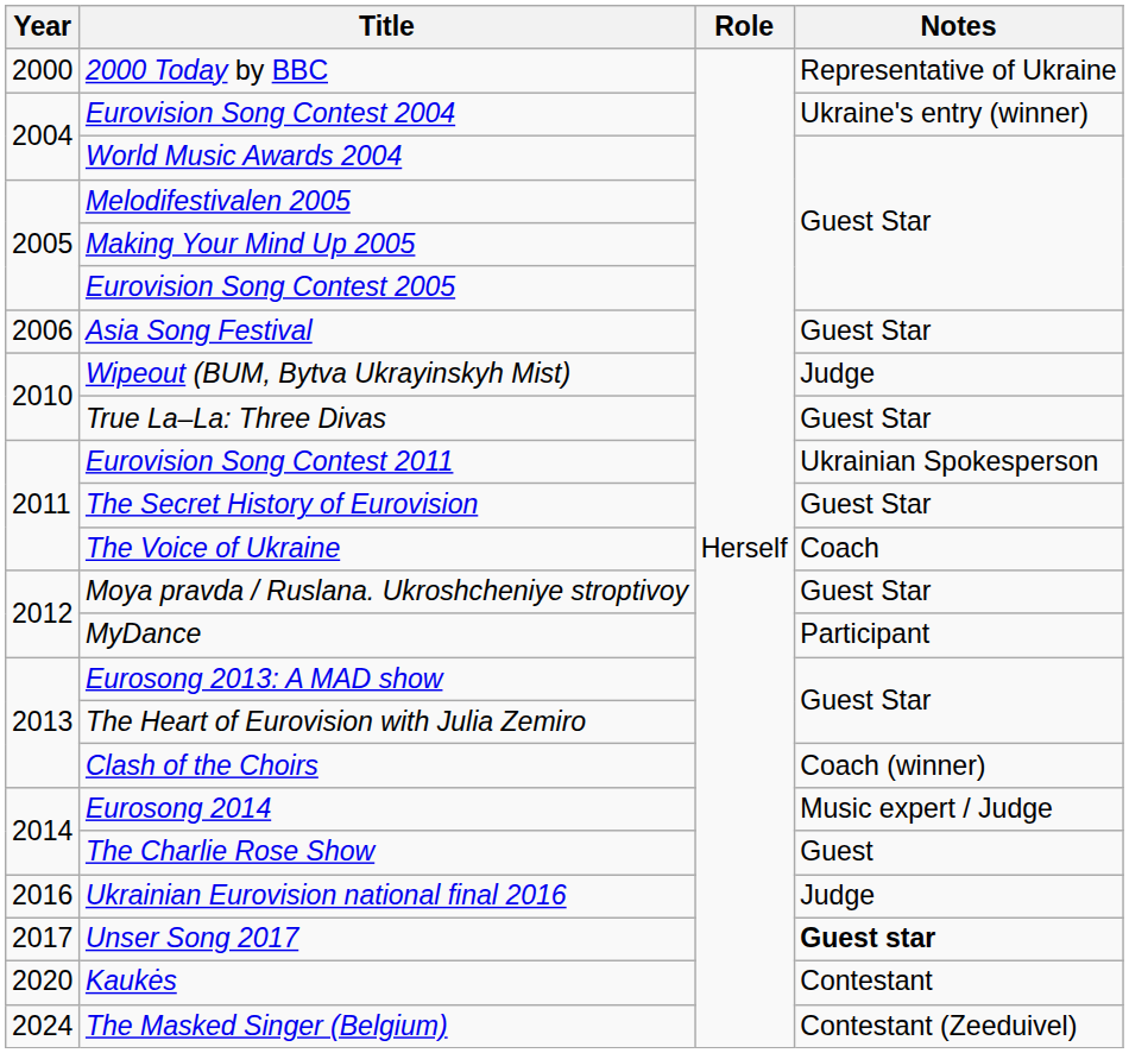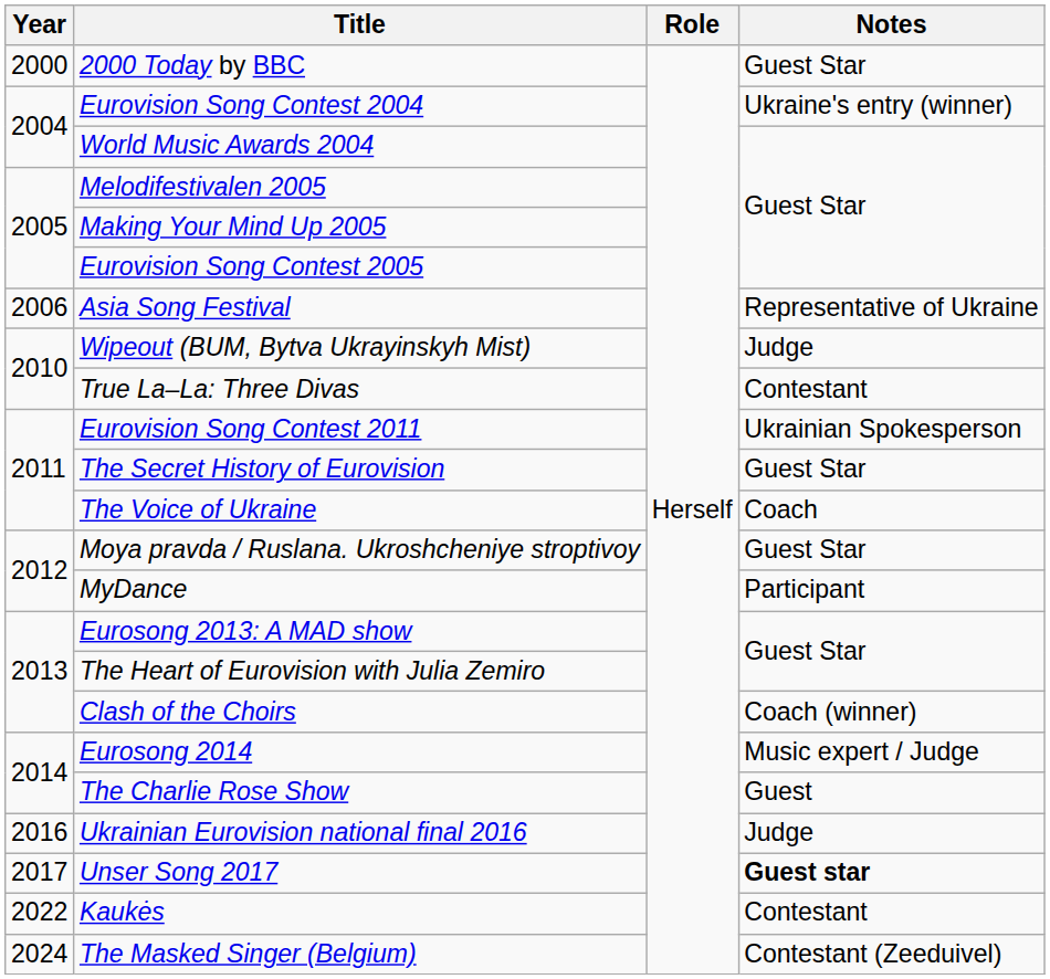2000 Today by BBC | Notes: Representative of Ukraine -> Guest Star
Asia Song Festival | Notes: Guest Star -> Representative of Ukraine
True La–La: Three Divas | Notes: Guest Star -> Contestant
Kaukės | Year: 2020 -> 2022
